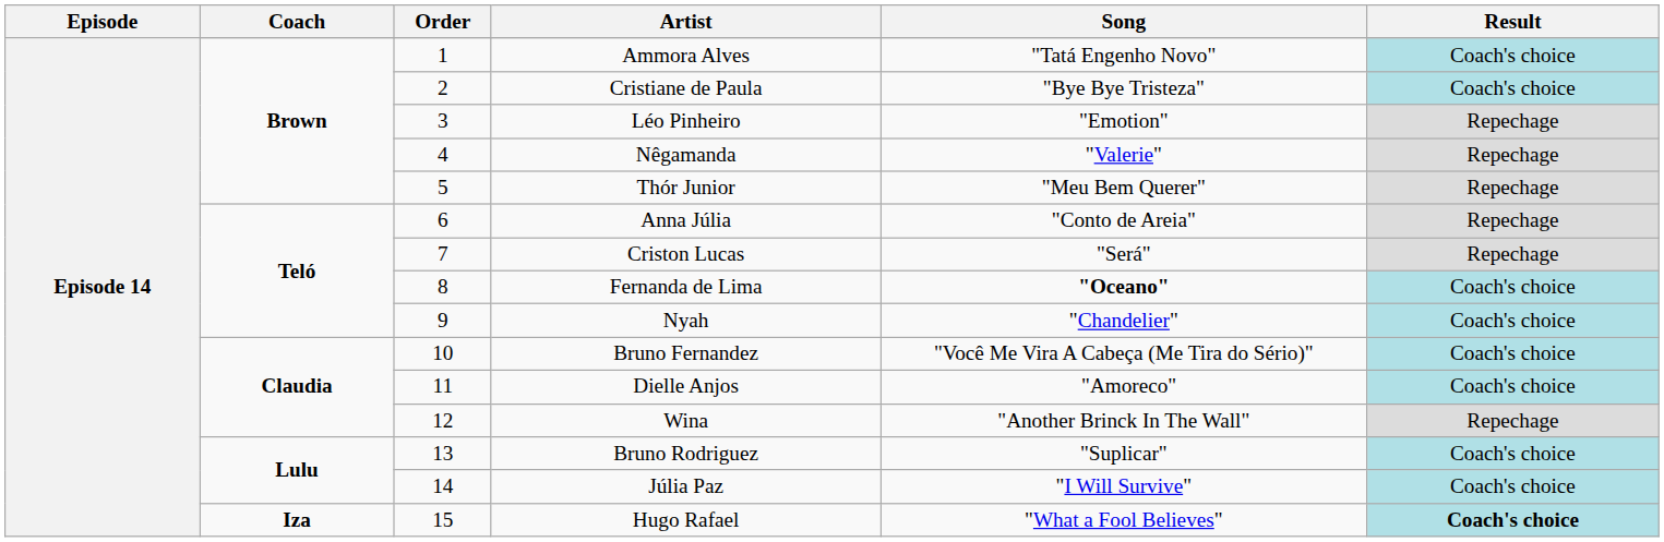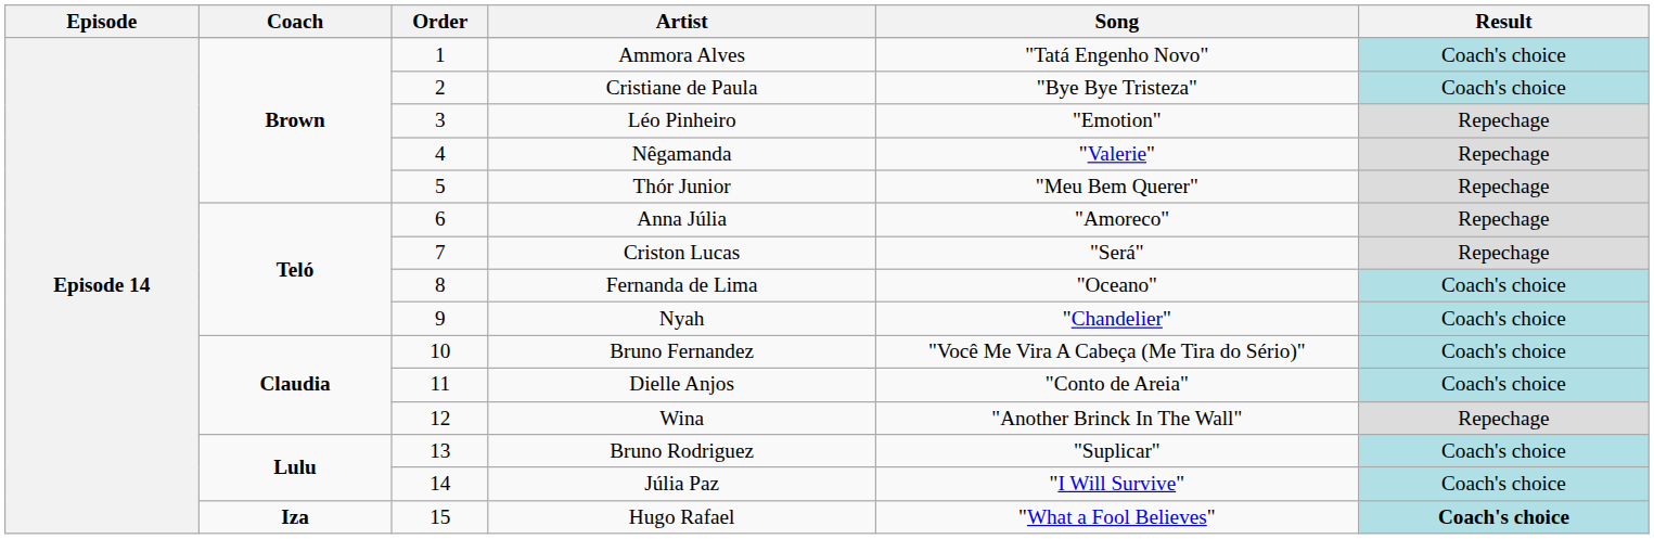Anna Júlia | Song: "Conto de Areia" -> "Amoreco"
Fernanda de Lima | Song: bold -> normal
Dielle Anjos | Song: "Amoreco" -> "Conto de Areia"
